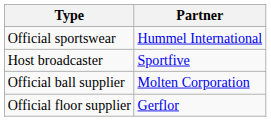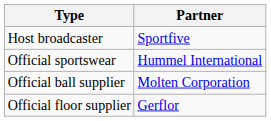rows swapped: Official sportswear <-> Host broadcaster
